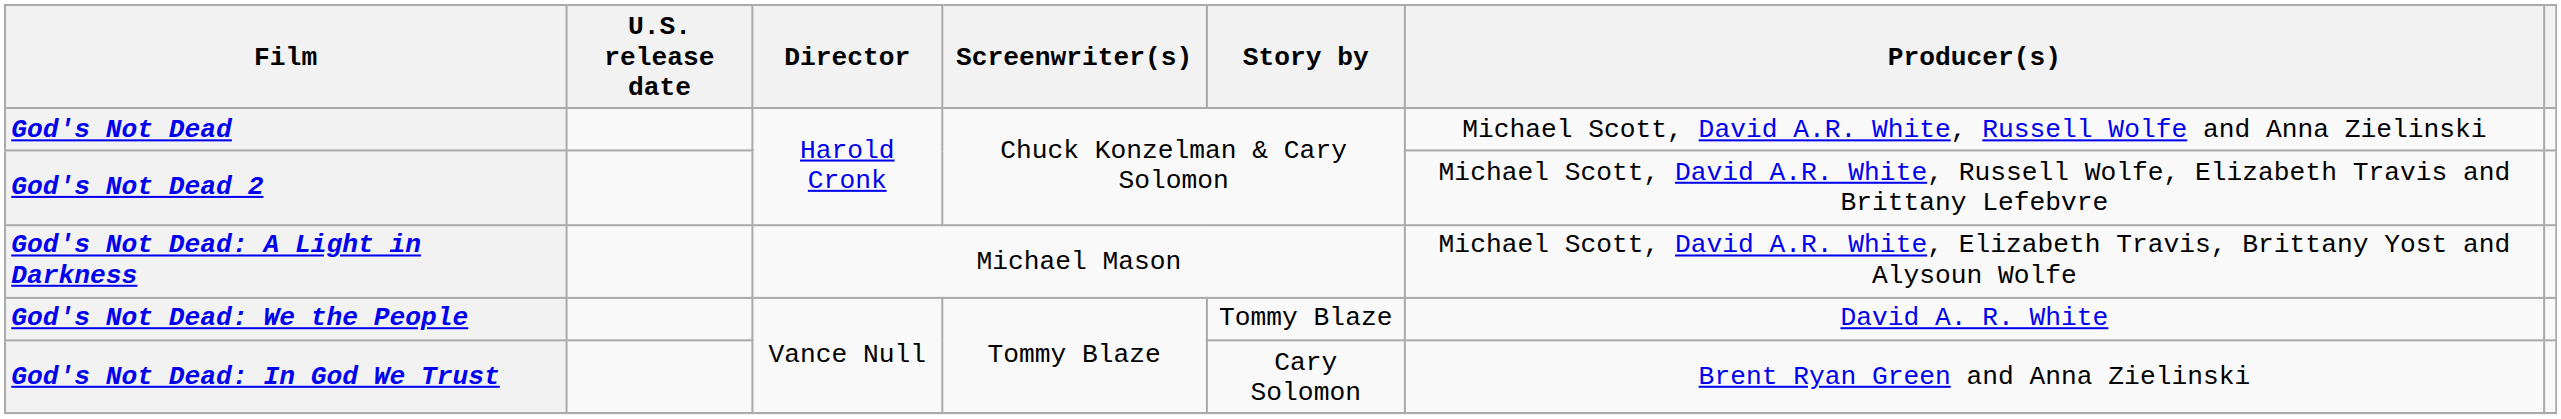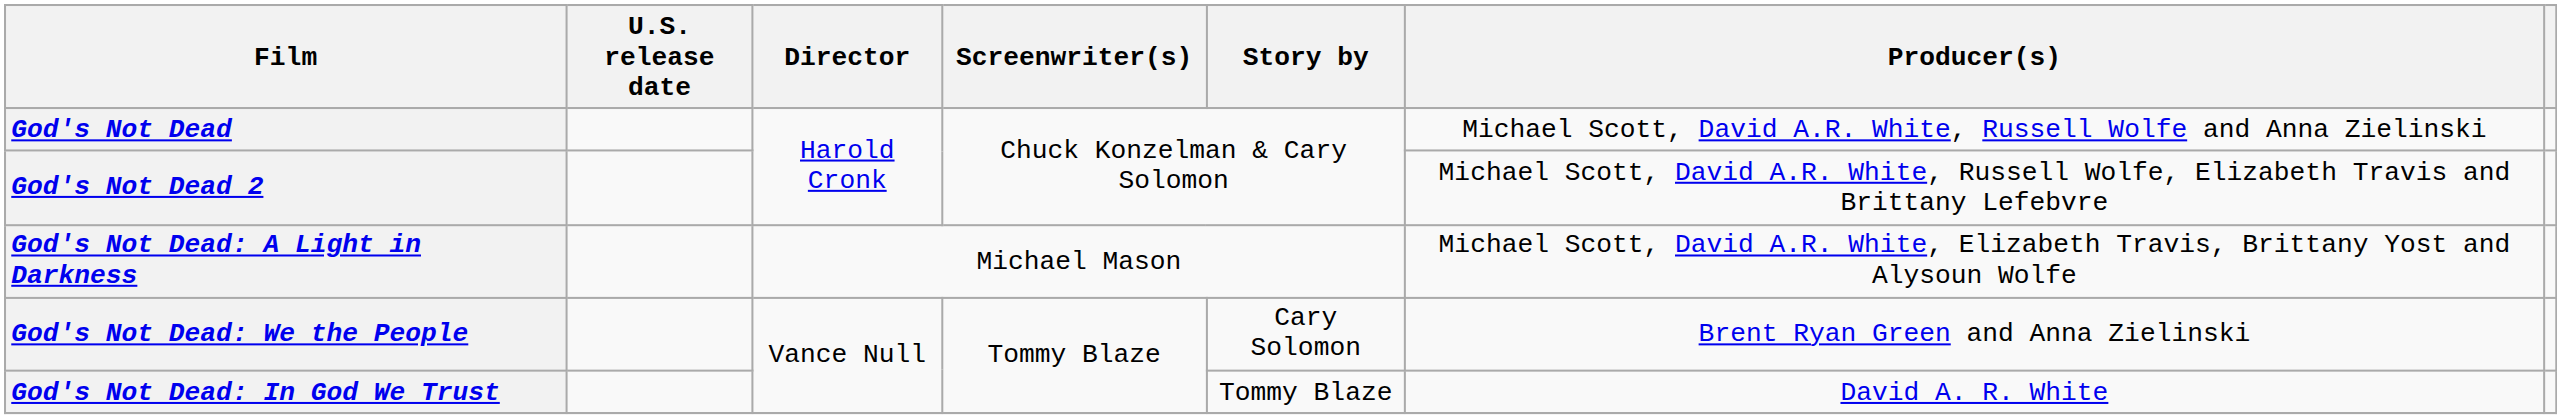God's Not Dead: We the People | Story by: Tommy Blaze -> Cary Solomon
God's Not Dead: We the People | Producer(s): David A. R. White -> Brent Ryan Green and Anna Zielinski
God's Not Dead: In God We Trust | Story by: Cary Solomon -> Tommy Blaze
God's Not Dead: In God We Trust | Producer(s): Brent Ryan Green and Anna Zielinski -> David A. R. White
